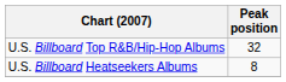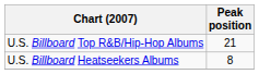U.S. Billboard Top R&B/Hip-Hop Albums | Peak position: 32 -> 21
